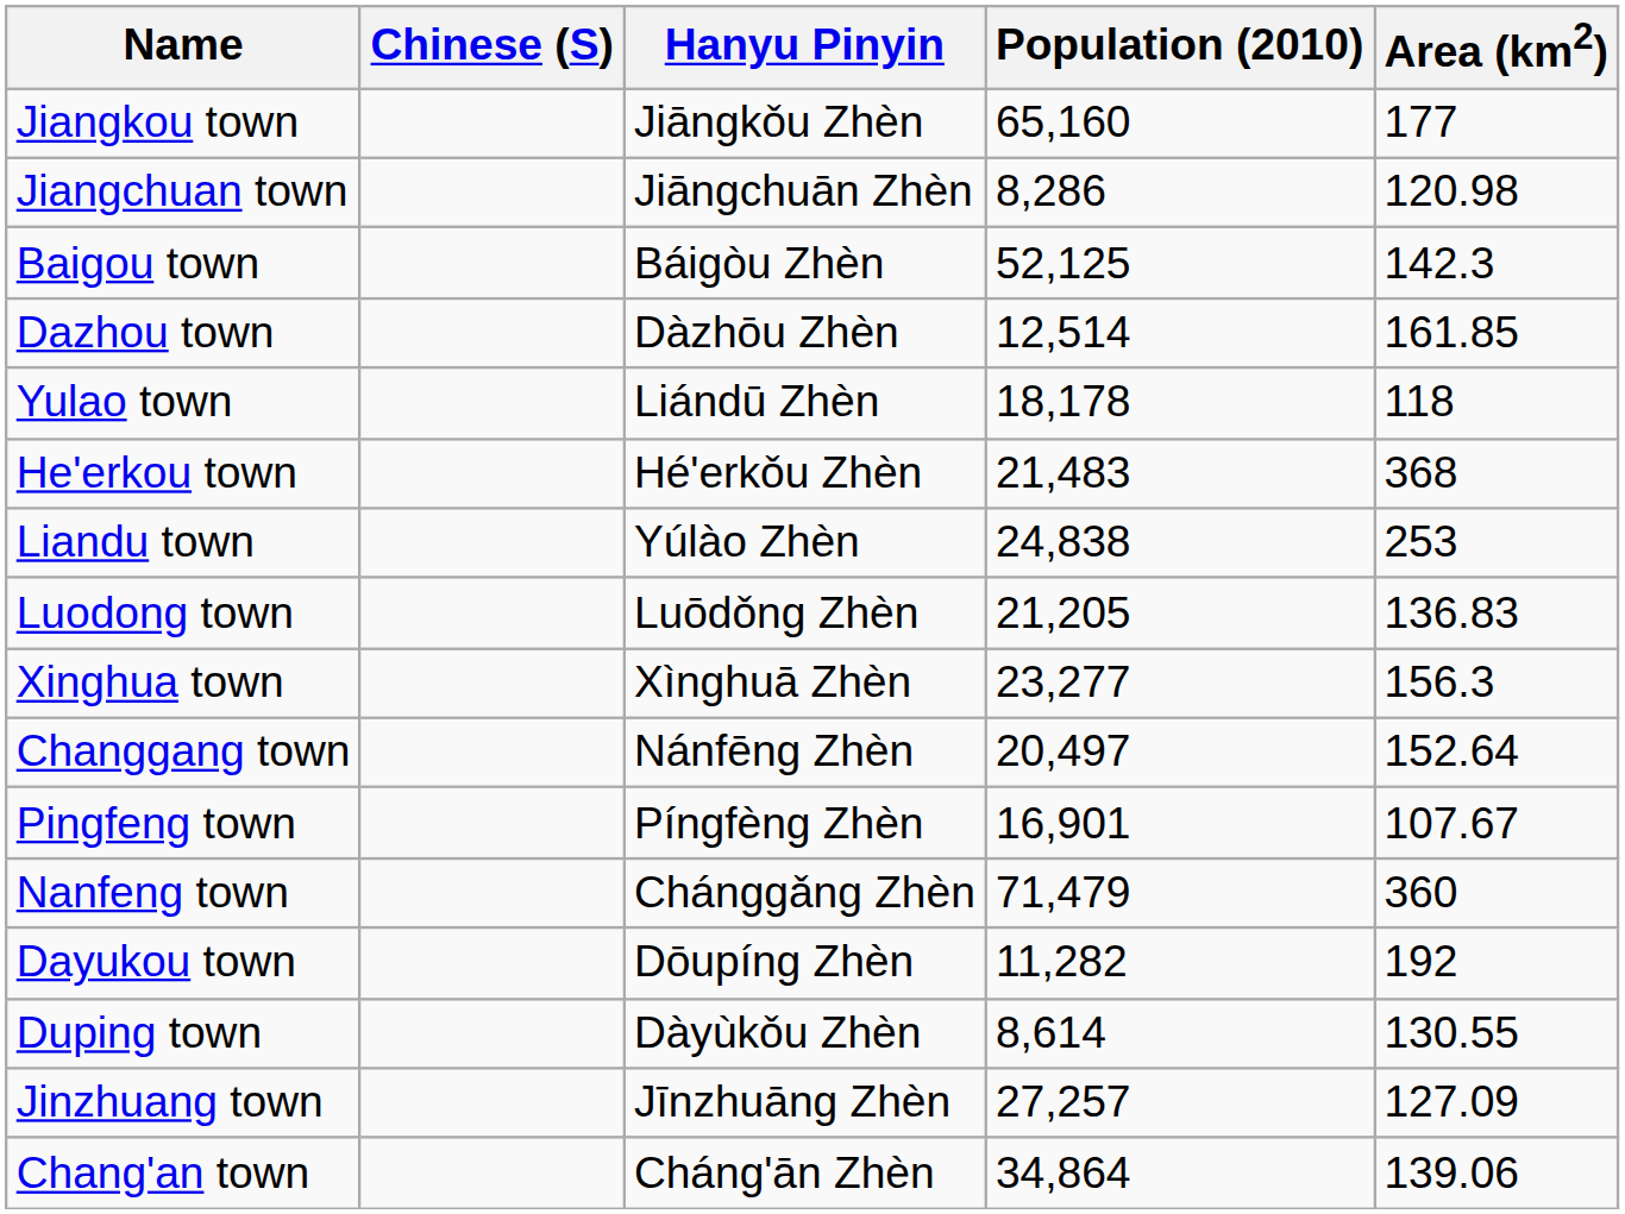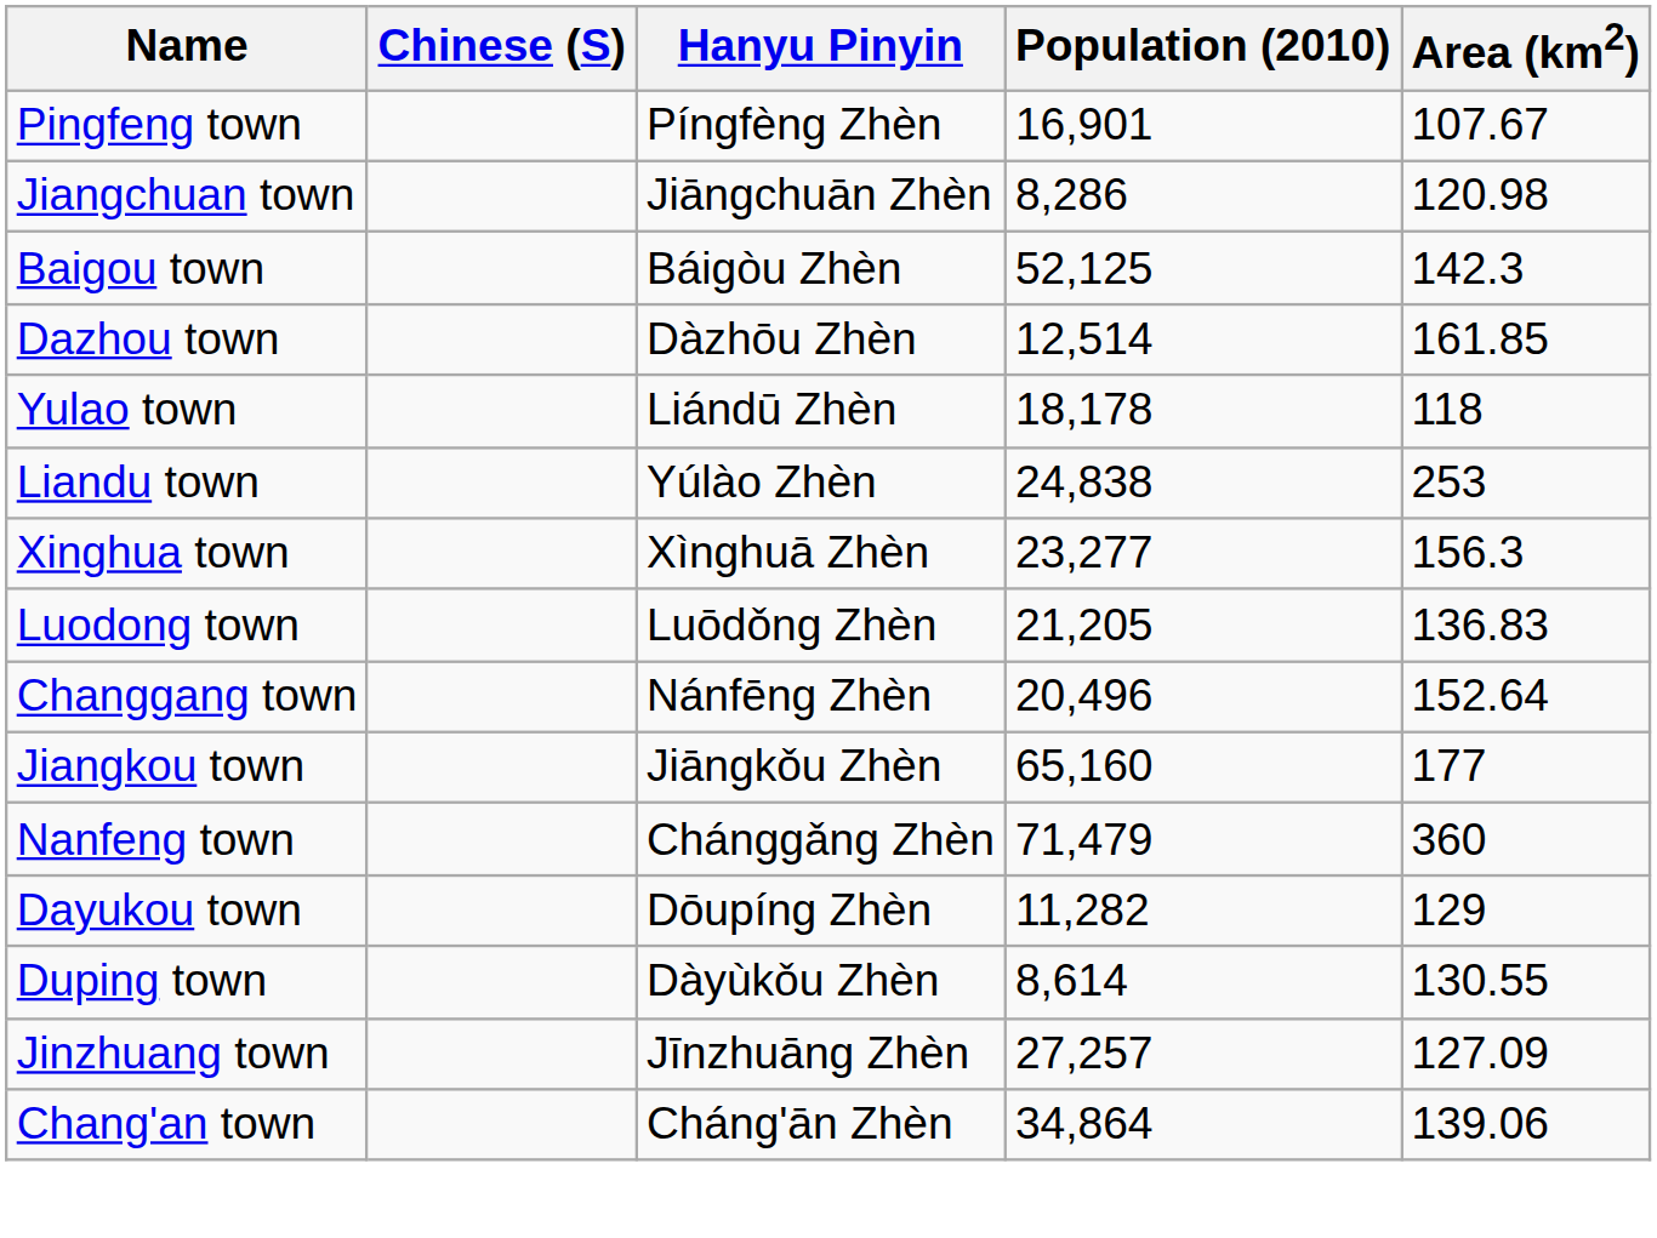rows swapped: Jiangkou town <-> Pingfeng town
- row: He'erkou town | Hé'erkǒu Zhèn | 21,483 | 368
rows swapped: Xinghua town <-> Luodong town
Changgang town | Population (2010): 20,497 -> 20,496
Dayukou town | Area (km2): 192 -> 129
